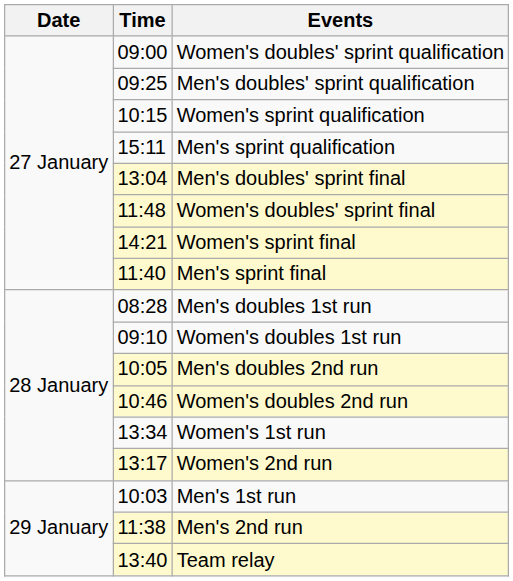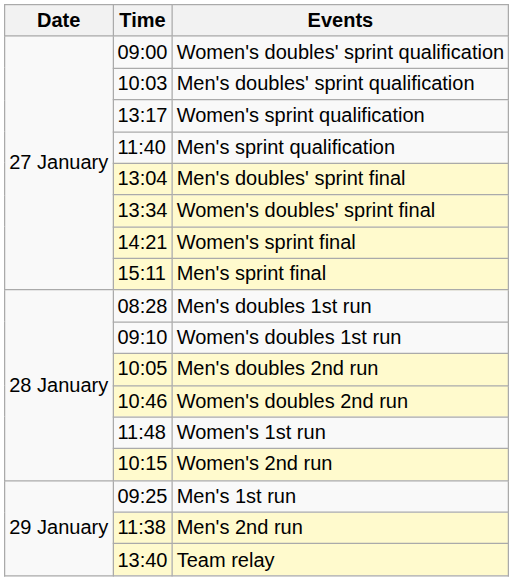Men's doubles' sprint qualification | Time: 09:25 -> 10:03
Women's sprint qualification | Time: 10:15 -> 13:17
Men's sprint qualification | Time: 15:11 -> 11:40
Women's doubles' sprint final | Time: 11:48 -> 13:34
Men's sprint final | Time: 11:40 -> 15:11
Women's 1st run | Time: 13:34 -> 11:48
Women's 2nd run | Time: 13:17 -> 10:15
Men's 1st run | Time: 10:03 -> 09:25
